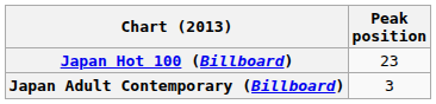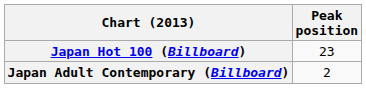Japan Adult Contemporary (Billboard) | Peak position: 3 -> 2
